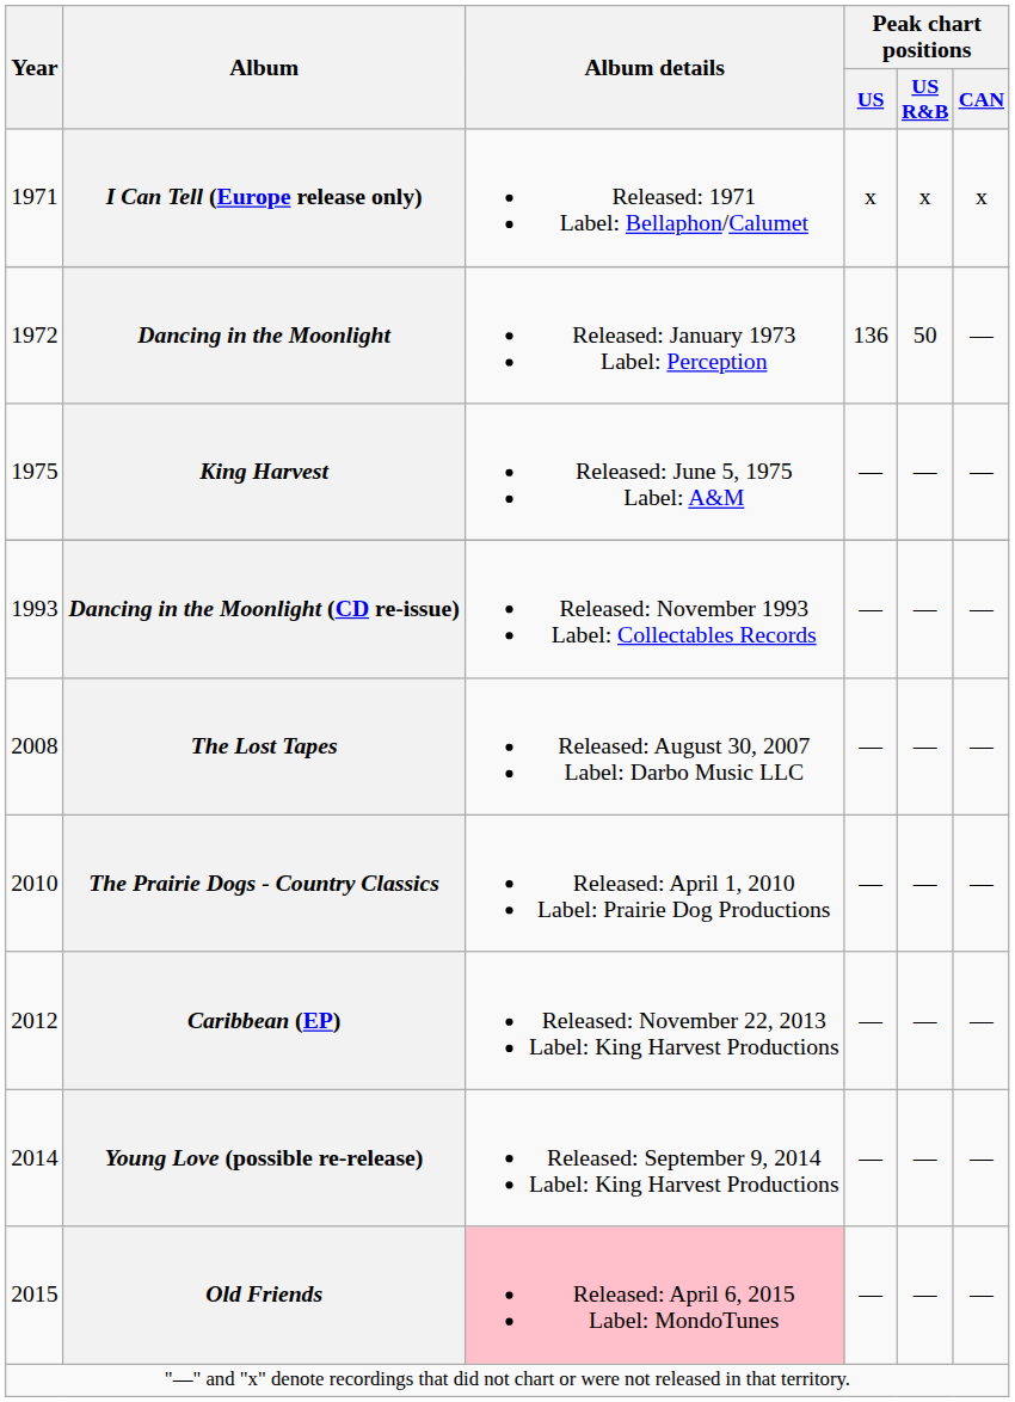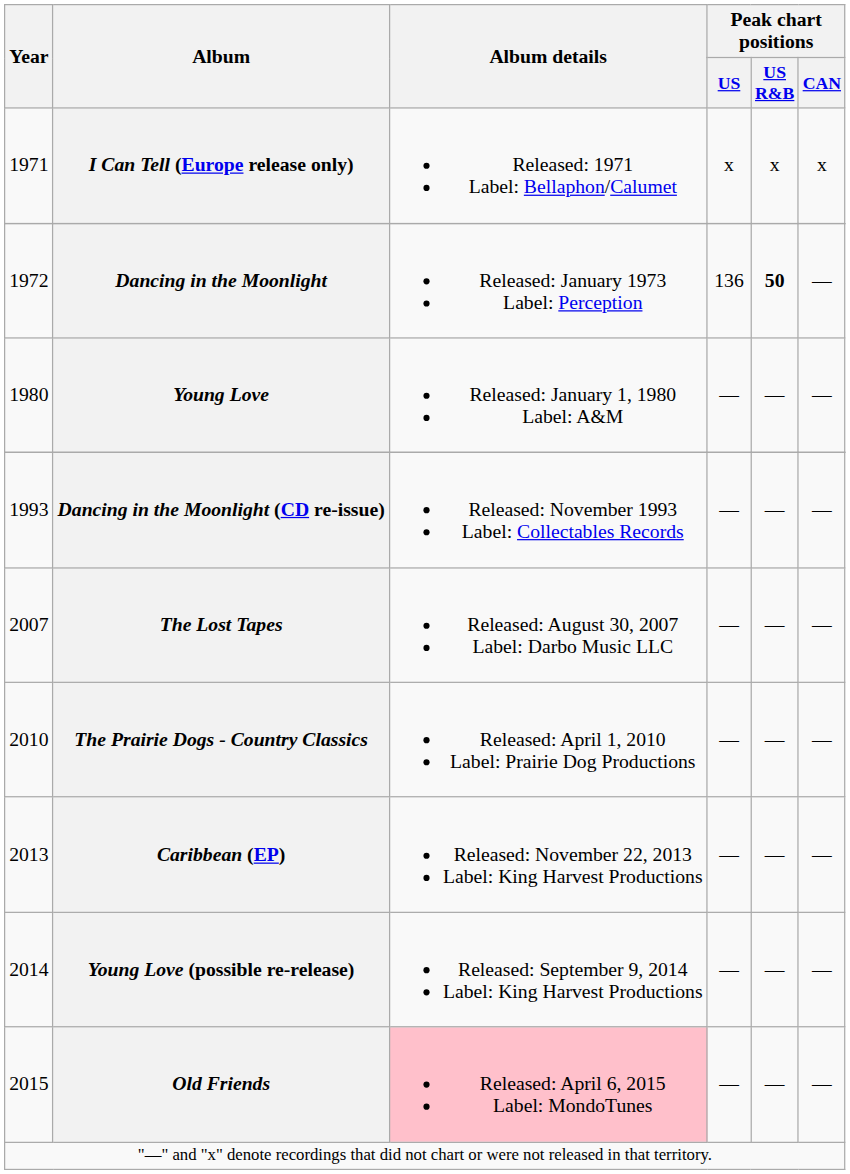Dancing in the Moonlight | Peak chart positions / US R&B: normal -> bold
- row: 1975 | King Harvest | Released: June 5, 1975 Label: A&M | — | — | —
+ row: 1980 | Young Love | Released: January 1, 1980 Label: A&M | — | — | —
The Lost Tapes | Year: 2008 -> 2007
Caribbean (EP) | Year: 2012 -> 2013
